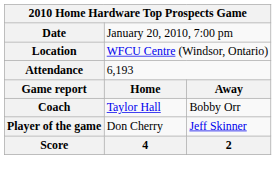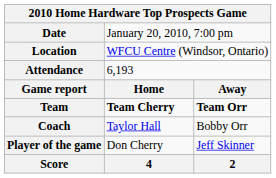+ row: Team | Team Cherry | Team Orr
